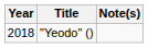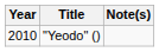"Yeodo" () | Year: 2018 -> 2010
